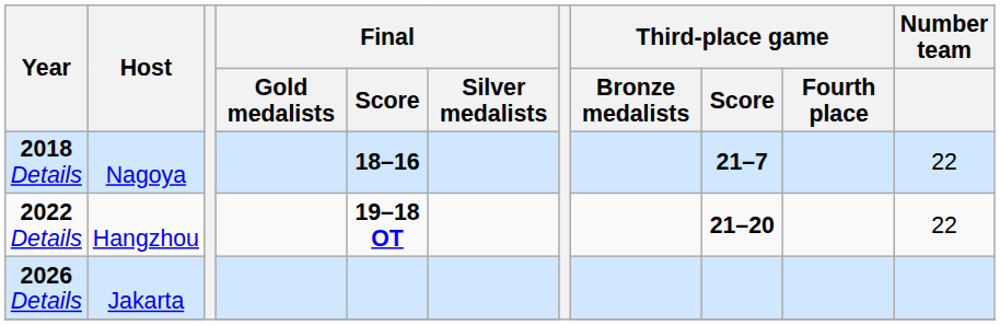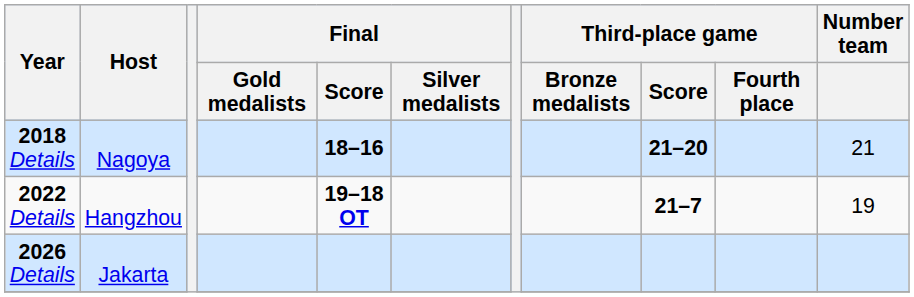2018 Details | Third-place game / Score: 21–7 -> 21–20
2018 Details | Number team: 22 -> 21
2022 Details | Third-place game / Score: 21–20 -> 21–7
2022 Details | Number team: 22 -> 19
